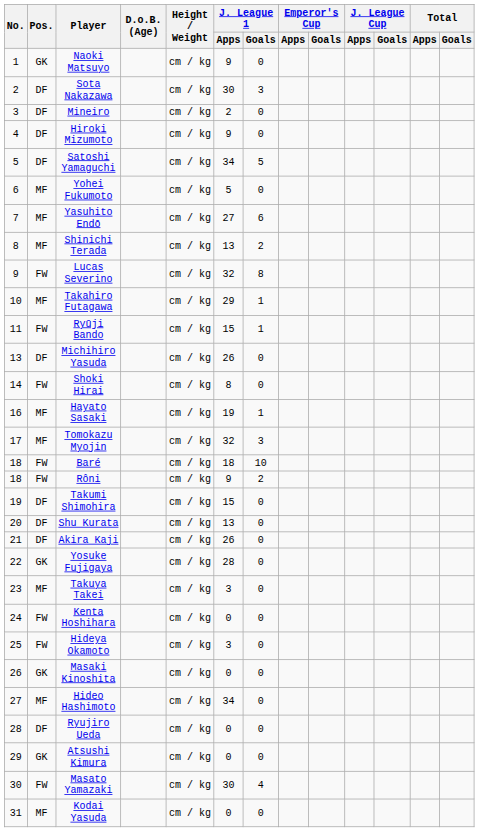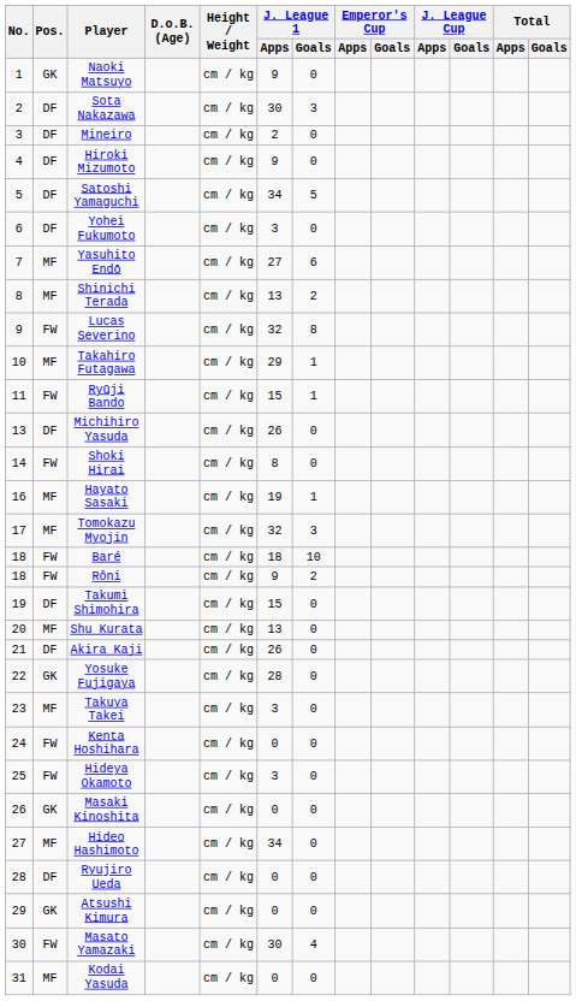Yohei Fukumoto | Pos.: MF -> DF
Yohei Fukumoto | J. League 1 / Apps: 5 -> 3
Shu Kurata | Pos.: DF -> MF
